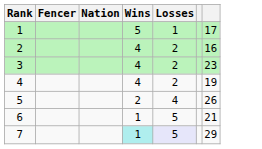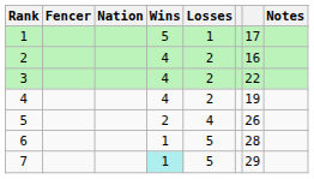+ column: Notes
3 | column 7: 23 -> 22
6 | column 7: 21 -> 28
7 | Losses: lavender background -> no background
